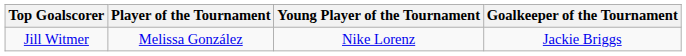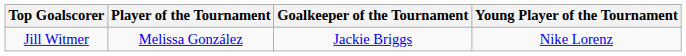columns swapped: Goalkeeper of the Tournament <-> Young Player of the Tournament
